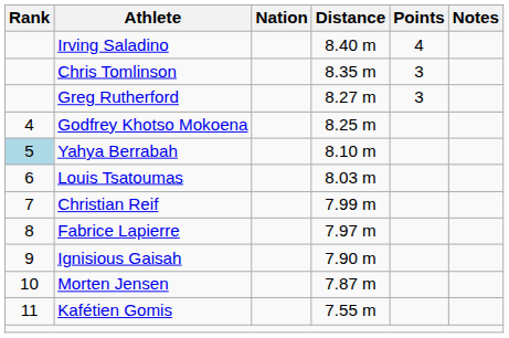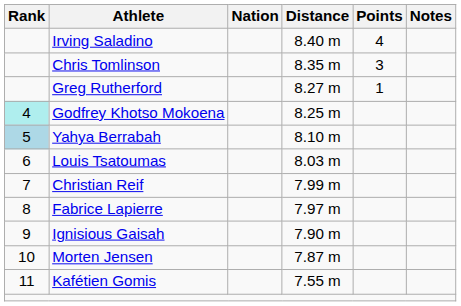Greg Rutherford | Points: 3 -> 1
Godfrey Khotso Mokoena | Rank: no background -> paleturquoise background
